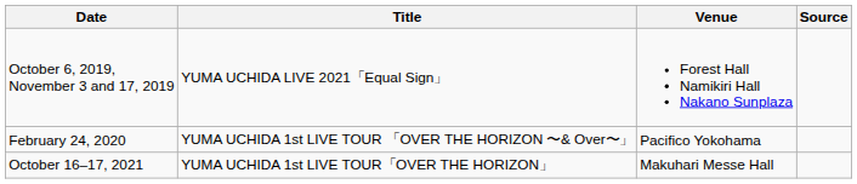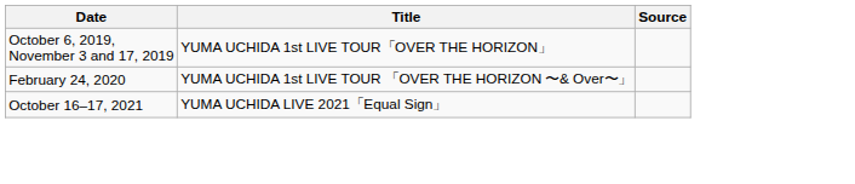- column: Venue | Forest Hall Namikiri Hall Nakano Sunplaza | Pacifico Yokohama | Makuhari Messe Hall
October 6, 2019, November 3 and 17, 2019 | Title: YUMA UCHIDA LIVE 2021「Equal Sign」 -> YUMA UCHIDA 1st LIVE TOUR「OVER THE HORIZON」
October 16–17, 2021 | Title: YUMA UCHIDA 1st LIVE TOUR「OVER THE HORIZON」 -> YUMA UCHIDA LIVE 2021「Equal Sign」
